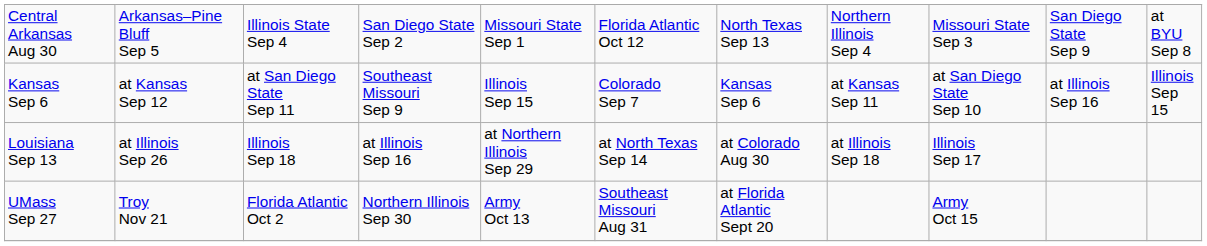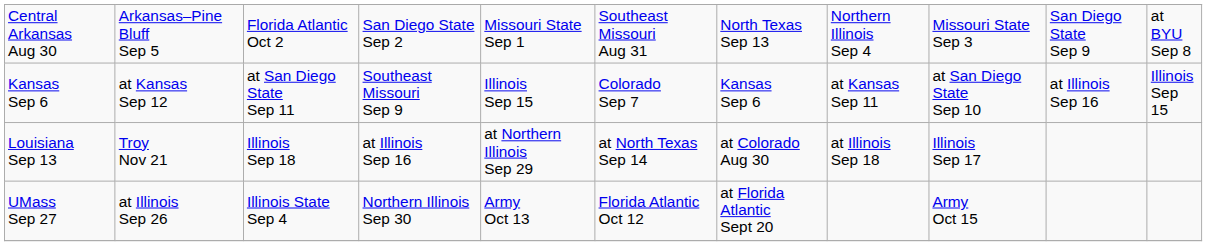Central Arkansas Aug 30 | column 3: Illinois State Sep 4 -> Florida Atlantic Oct 2
Central Arkansas Aug 30 | column 6: Florida Atlantic Oct 12 -> Southeast Missouri Aug 31
Louisiana Sep 13 | column 2: at Illinois Sep 26 -> Troy Nov 21
UMass Sep 27 | column 2: Troy Nov 21 -> at Illinois Sep 26
UMass Sep 27 | column 3: Florida Atlantic Oct 2 -> Illinois State Sep 4
UMass Sep 27 | column 6: Southeast Missouri Aug 31 -> Florida Atlantic Oct 12
